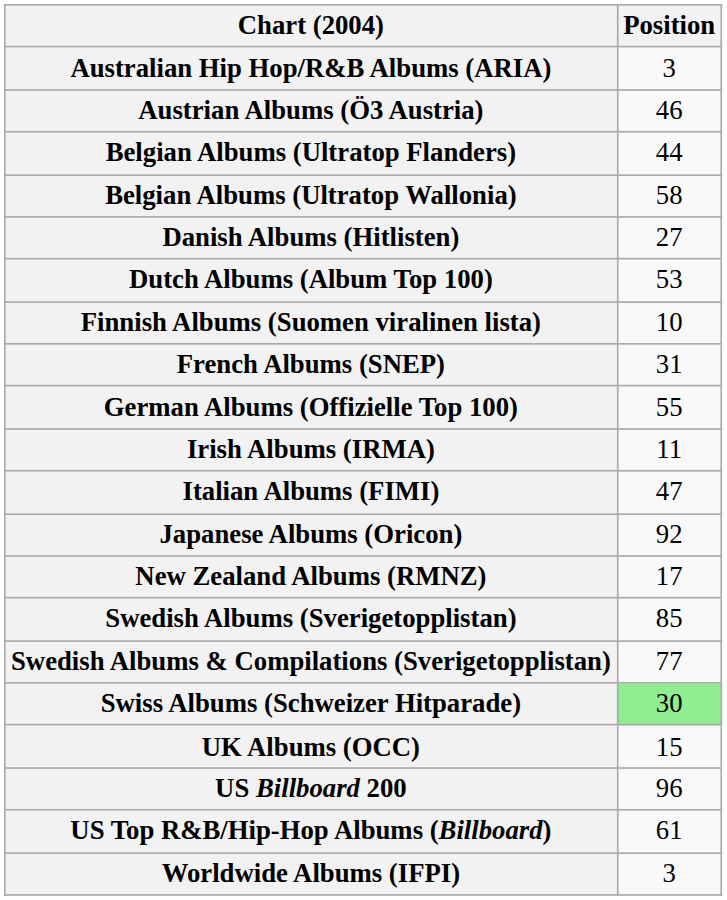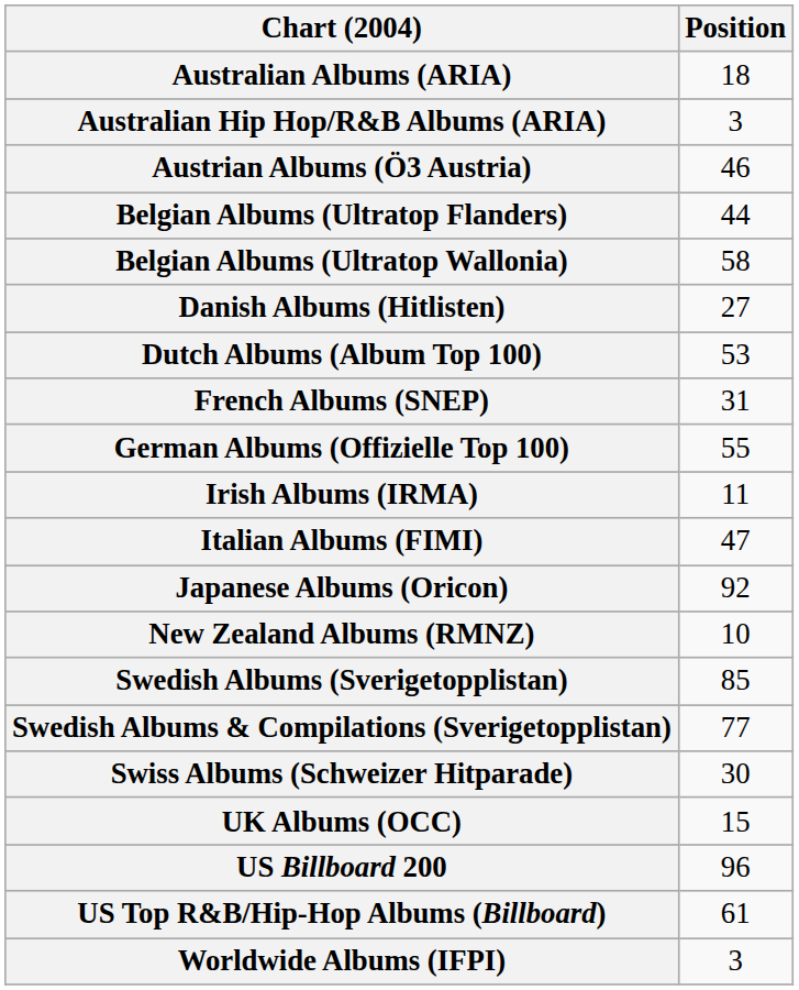+ row: Australian Albums (ARIA) | 18
- row: Finnish Albums (Suomen viralinen lista) | 10
New Zealand Albums (RMNZ) | Position: 17 -> 10
Swiss Albums (Schweizer Hitparade) | Position: lightgreen background -> no background
